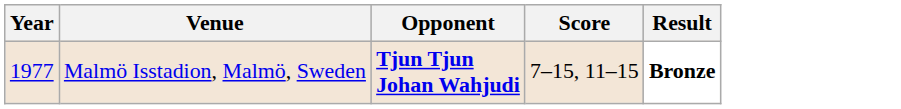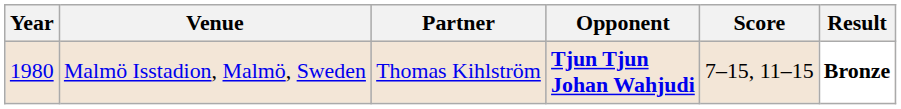+ column: Partner | Thomas Kihlström
Malmö Isstadion, Malmö, Sweden | Year: 1977 -> 1980
